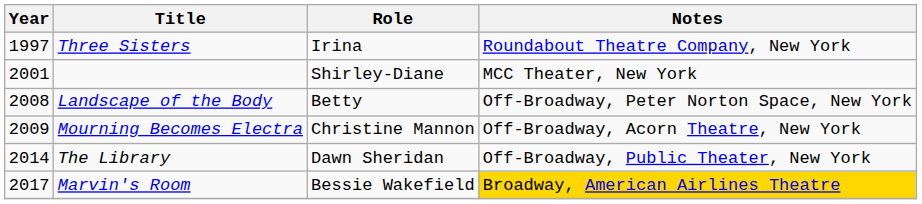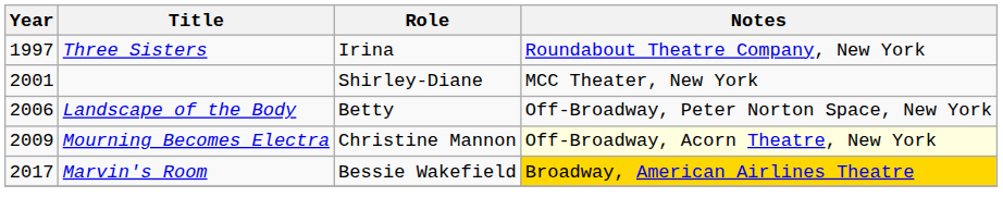Landscape of the Body | Year: 2008 -> 2006
Mourning Becomes Electra | Notes: no background -> lightyellow background
- row: 2014 | The Library | Dawn Sheridan | Off-Broadway, Public Theater, New York
